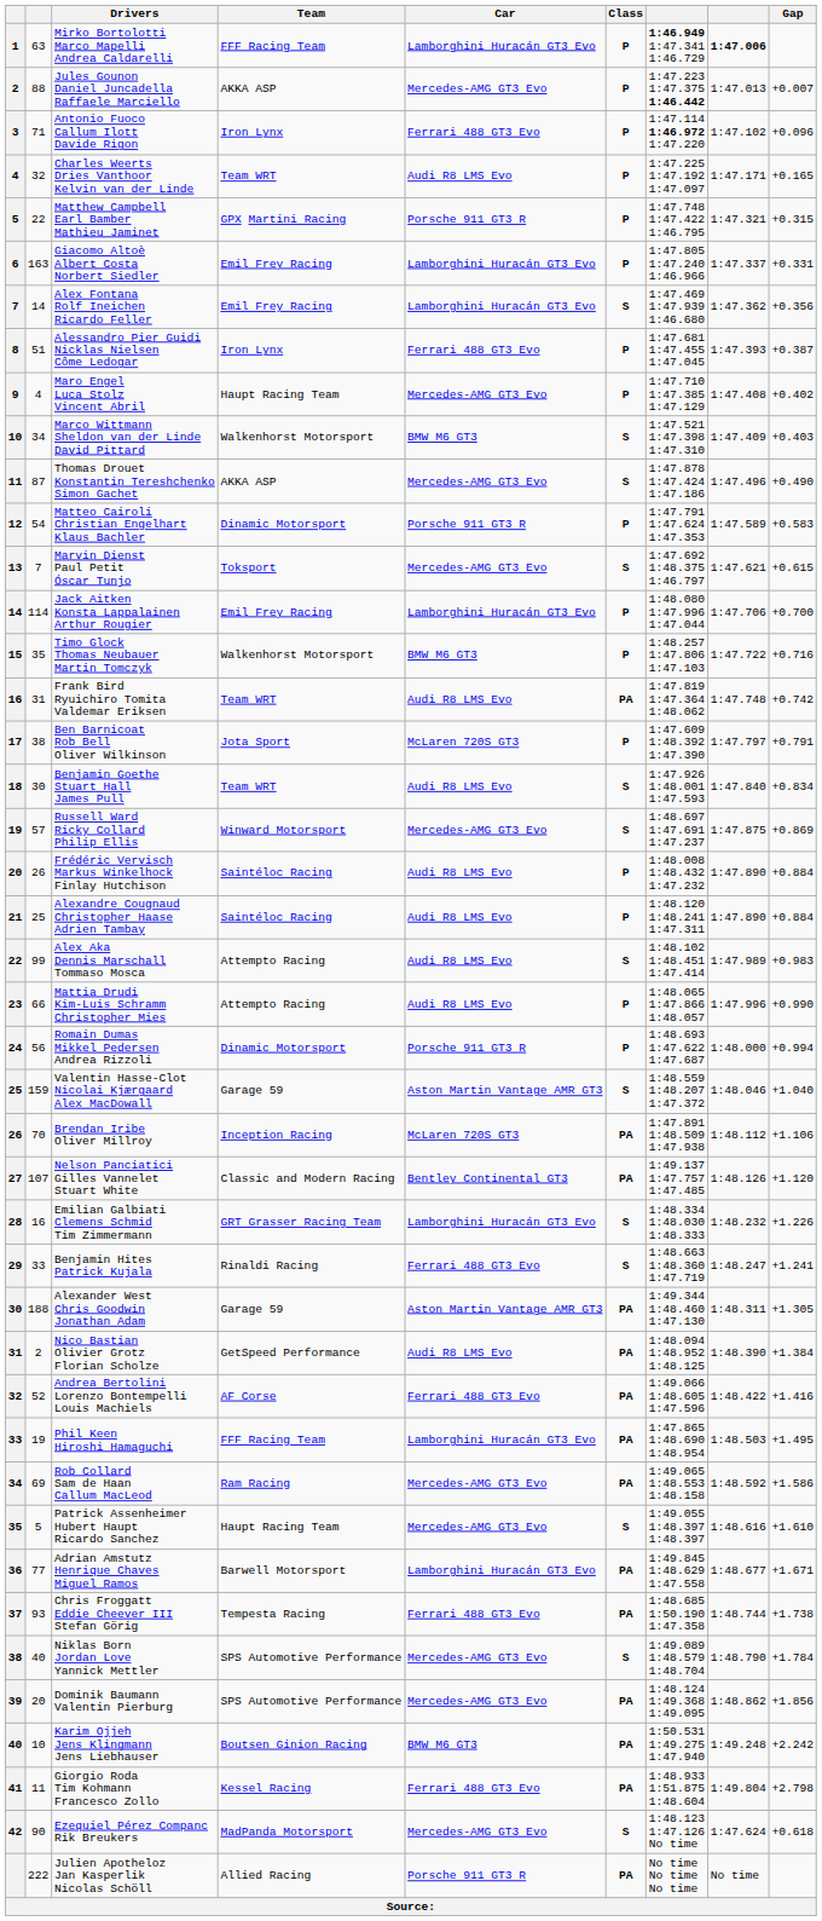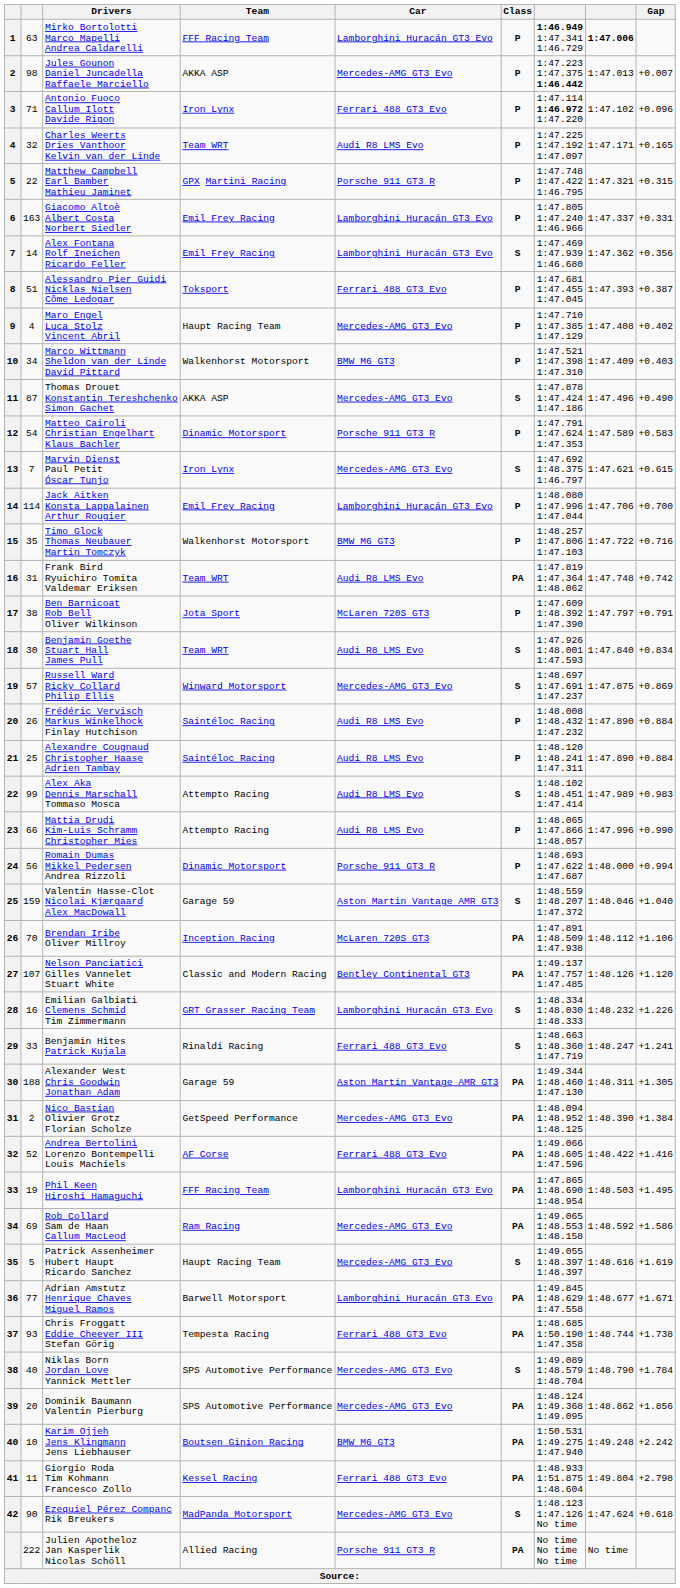Jules Gounon Daniel Juncadella Raffaele Marciello | column 2: 88 -> 98
Alessandro Pier Guidi Nicklas Nielsen Côme Ledogar | Team: Iron Lynx -> Toksport
Marco Wittmann Sheldon van der Linde David Pittard | Class: S -> P
Marvin Dienst Paul Petit Óscar Tunjo | Team: Toksport -> Iron Lynx
Nico Bastian Olivier Grotz Florian Scholze | Car: Audi R8 LMS Evo -> Mercedes-AMG GT3 Evo
Patrick Assenheimer Hubert Haupt Ricardo Sanchez | Gap: +1.610 -> +1.619
